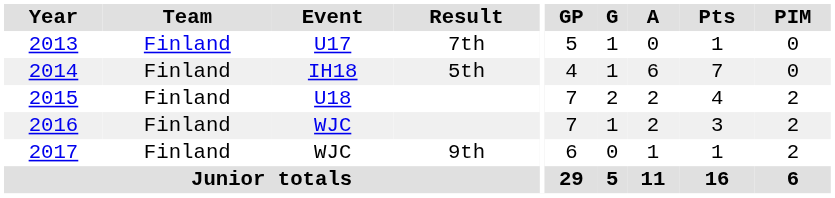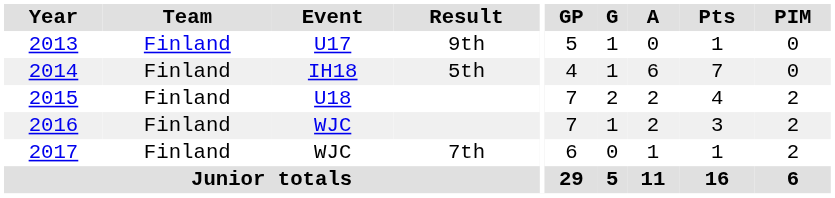2013 | Result: 7th -> 9th
2017 | Result: 9th -> 7th
